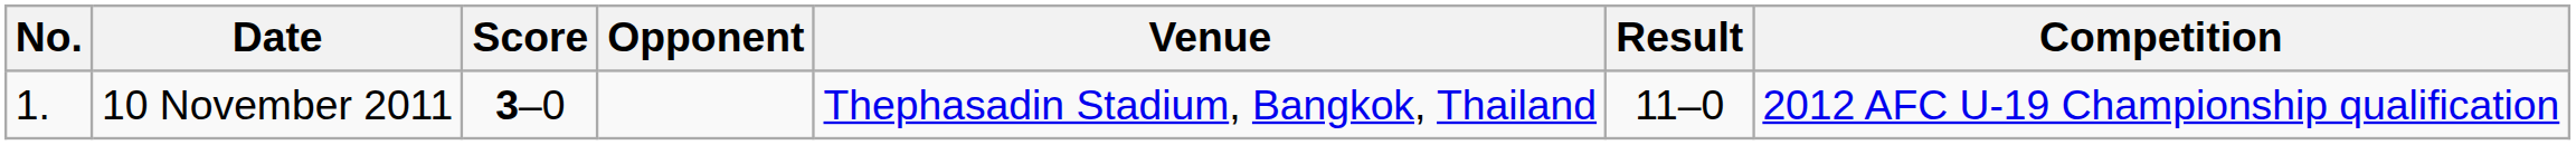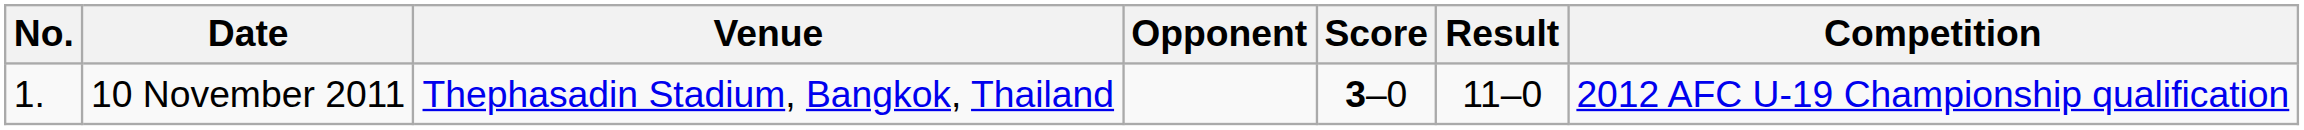columns swapped: Venue <-> Score
